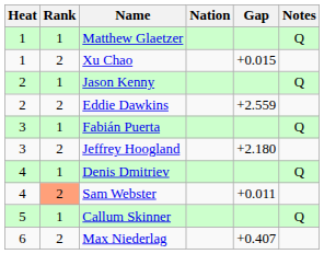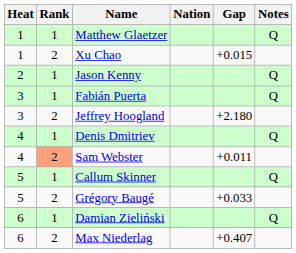- row: 2 | 2 | Eddie Dawkins | +2.559
+ row: 5 | 2 | Grégory Baugé | +0.033
+ row: 6 | 1 | Damian Zieliński | Q
